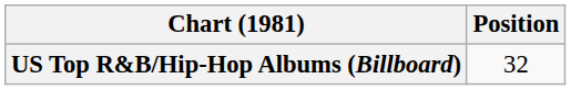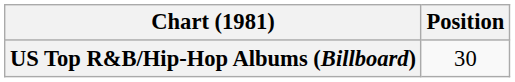US Top R&B/Hip-Hop Albums (Billboard) | Position: 32 -> 30
